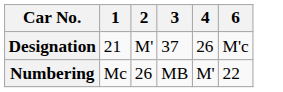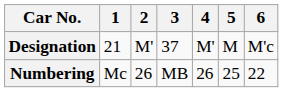+ column: 5 | M | 25
Designation | 4: 26 -> M'
Numbering | 4: M' -> 26
